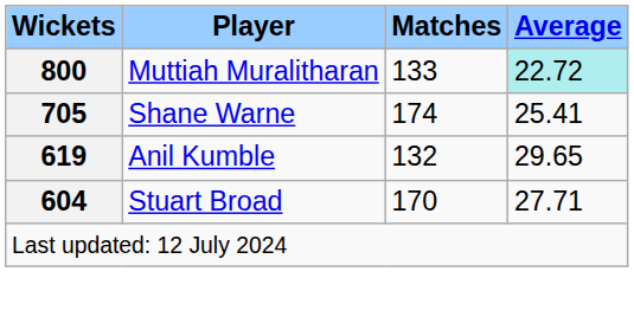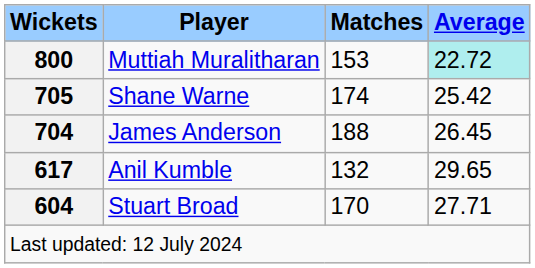Muttiah Muralitharan | Matches: 133 -> 153
Shane Warne | Average: 25.41 -> 25.42
+ row: 704 | James Anderson | 188 | 26.45
Anil Kumble | Wickets: 619 -> 617
